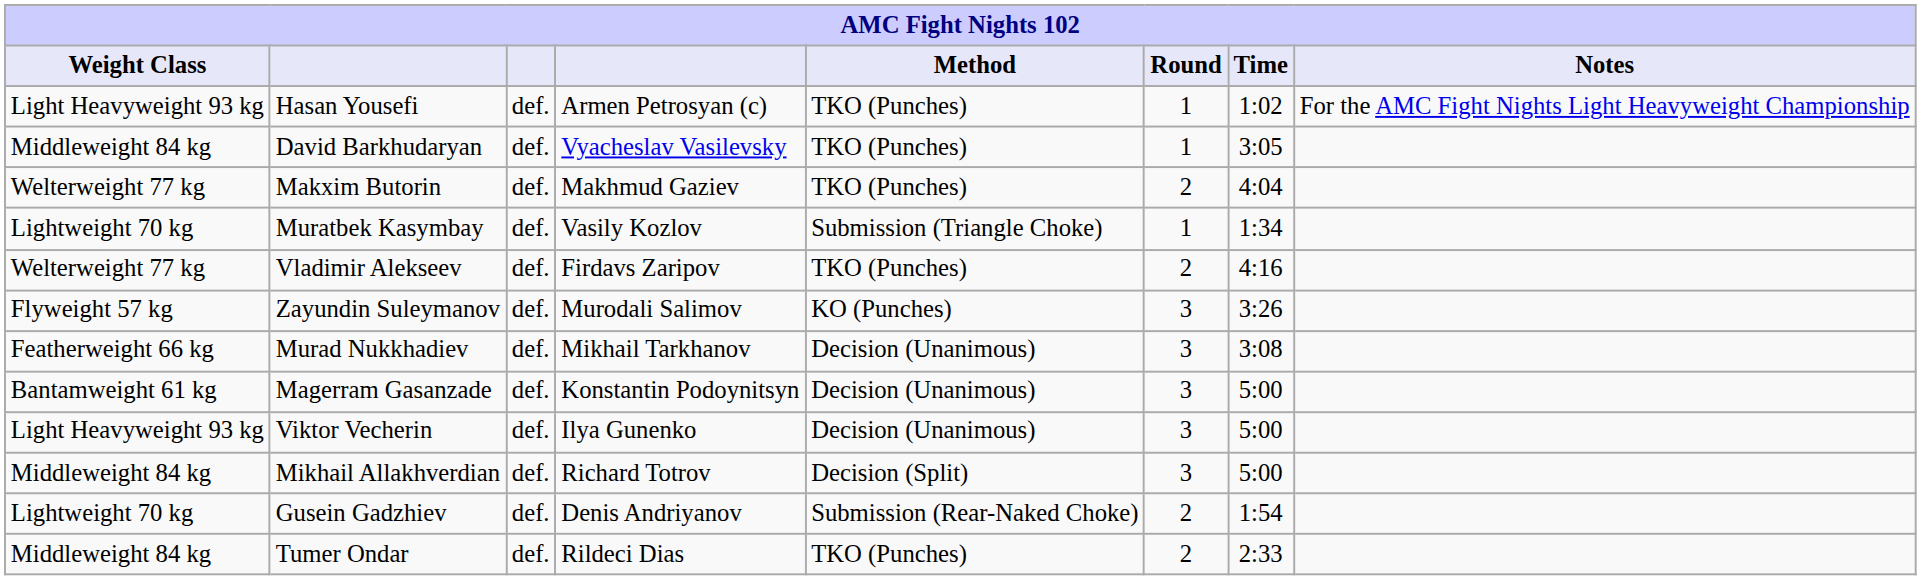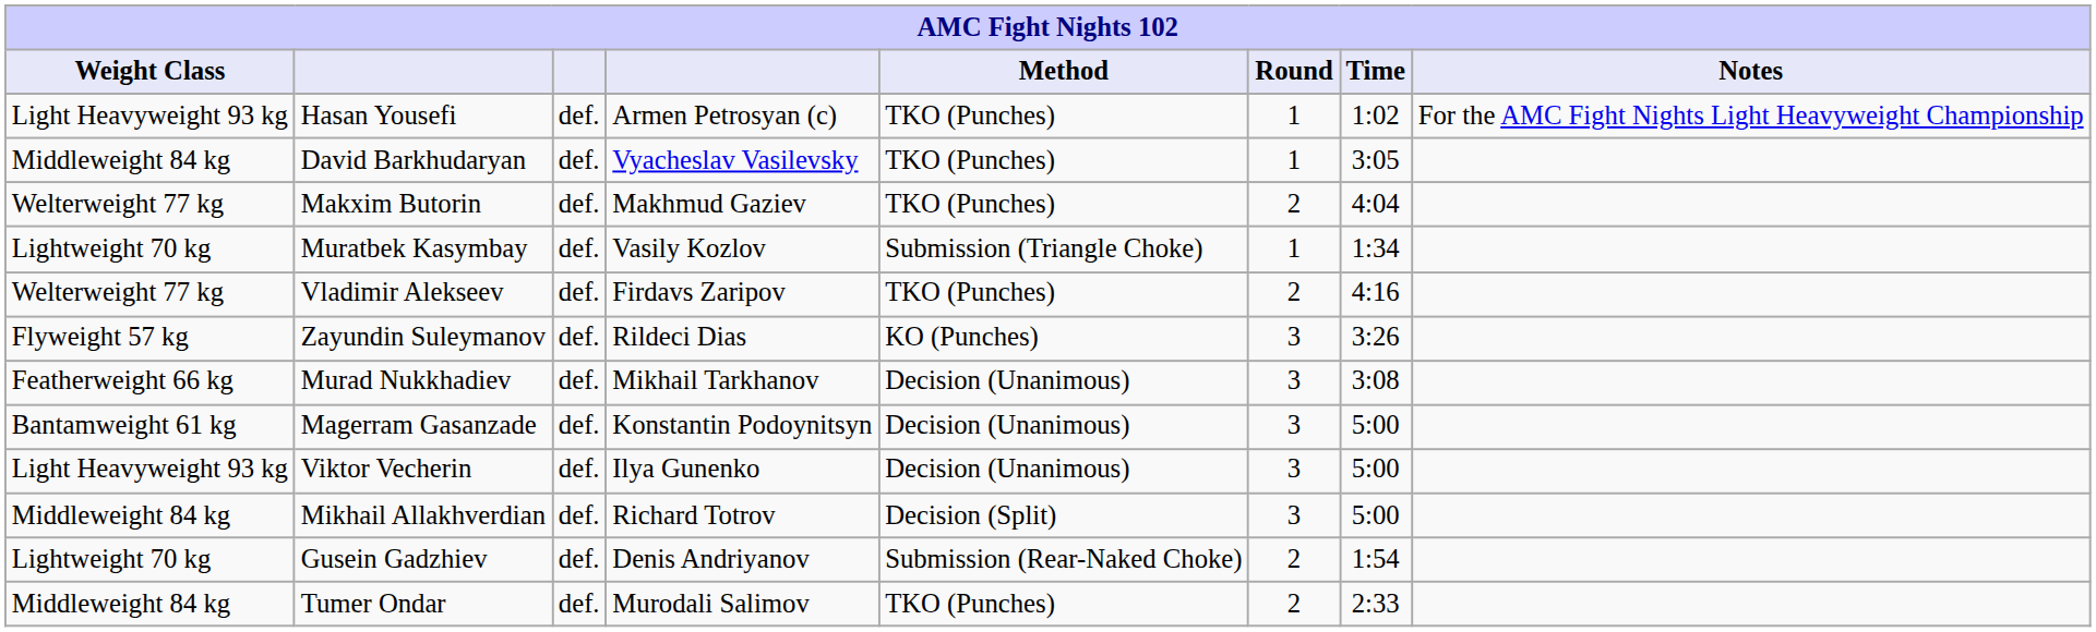Zayundin Suleymanov | column 4: Murodali Salimov -> Rildeci Dias
Tumer Ondar | column 4: Rildeci Dias -> Murodali Salimov
